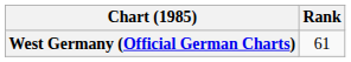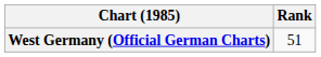West Germany (Official German Charts) | Rank: 61 -> 51
